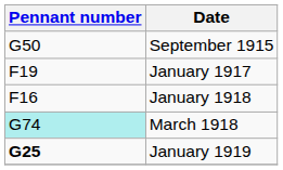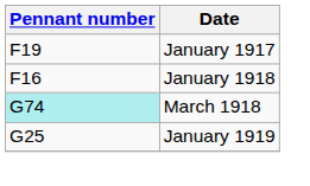- row: G50 | September 1915
January 1919 | Pennant number: bold -> normal
